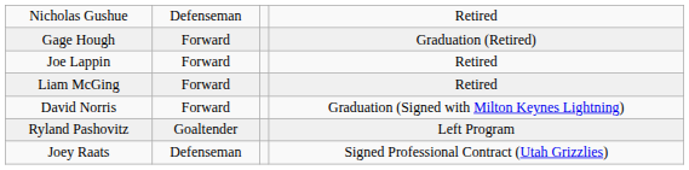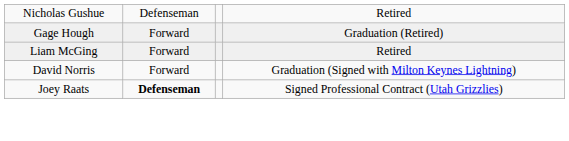- row: Joe Lappin | Forward | Retired
- row: Ryland Pashovitz | Goaltender | Left Program
Joey Raats | column 2: normal -> bold
